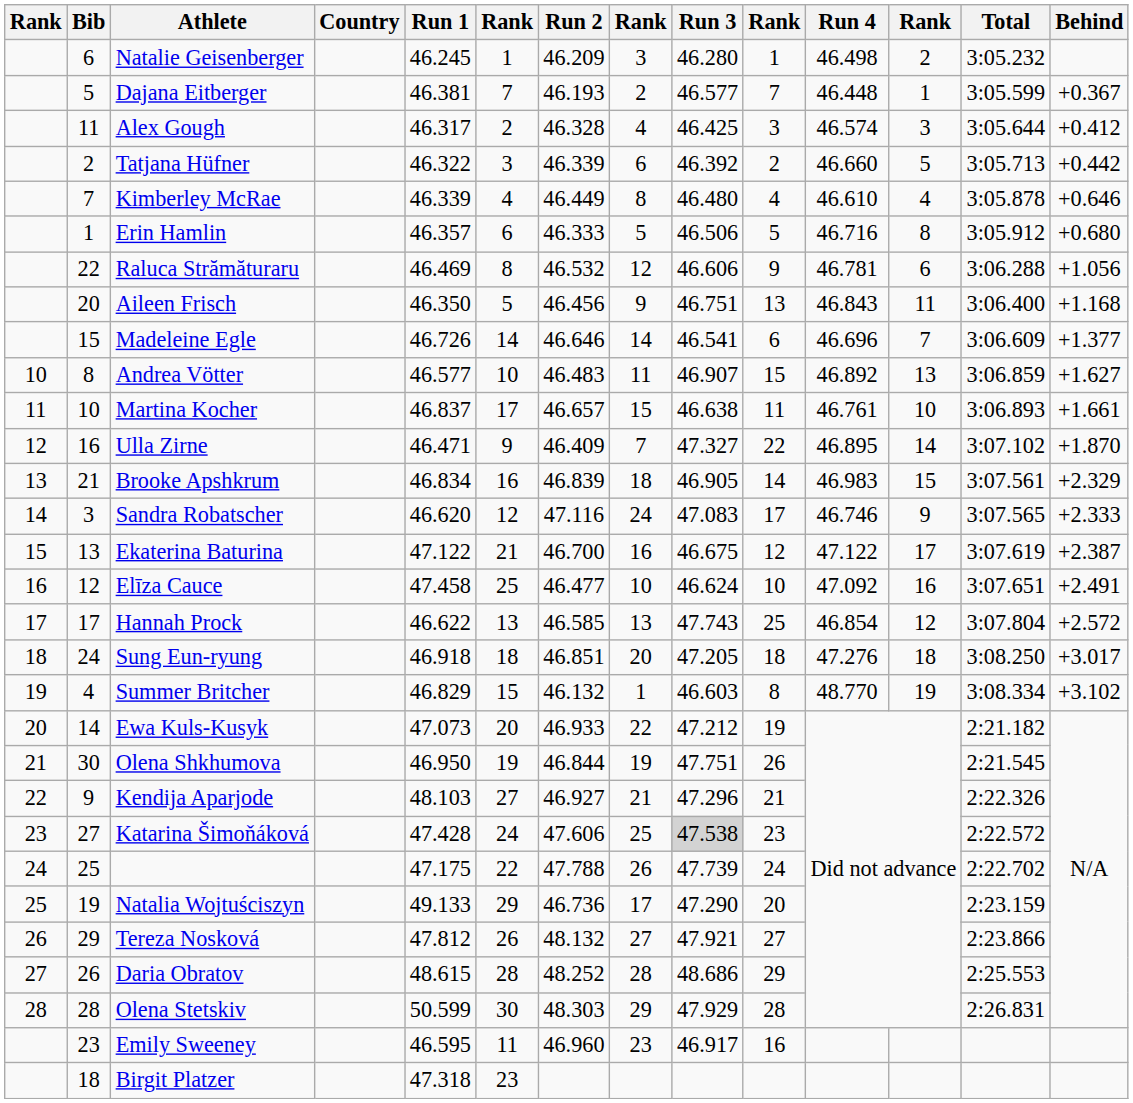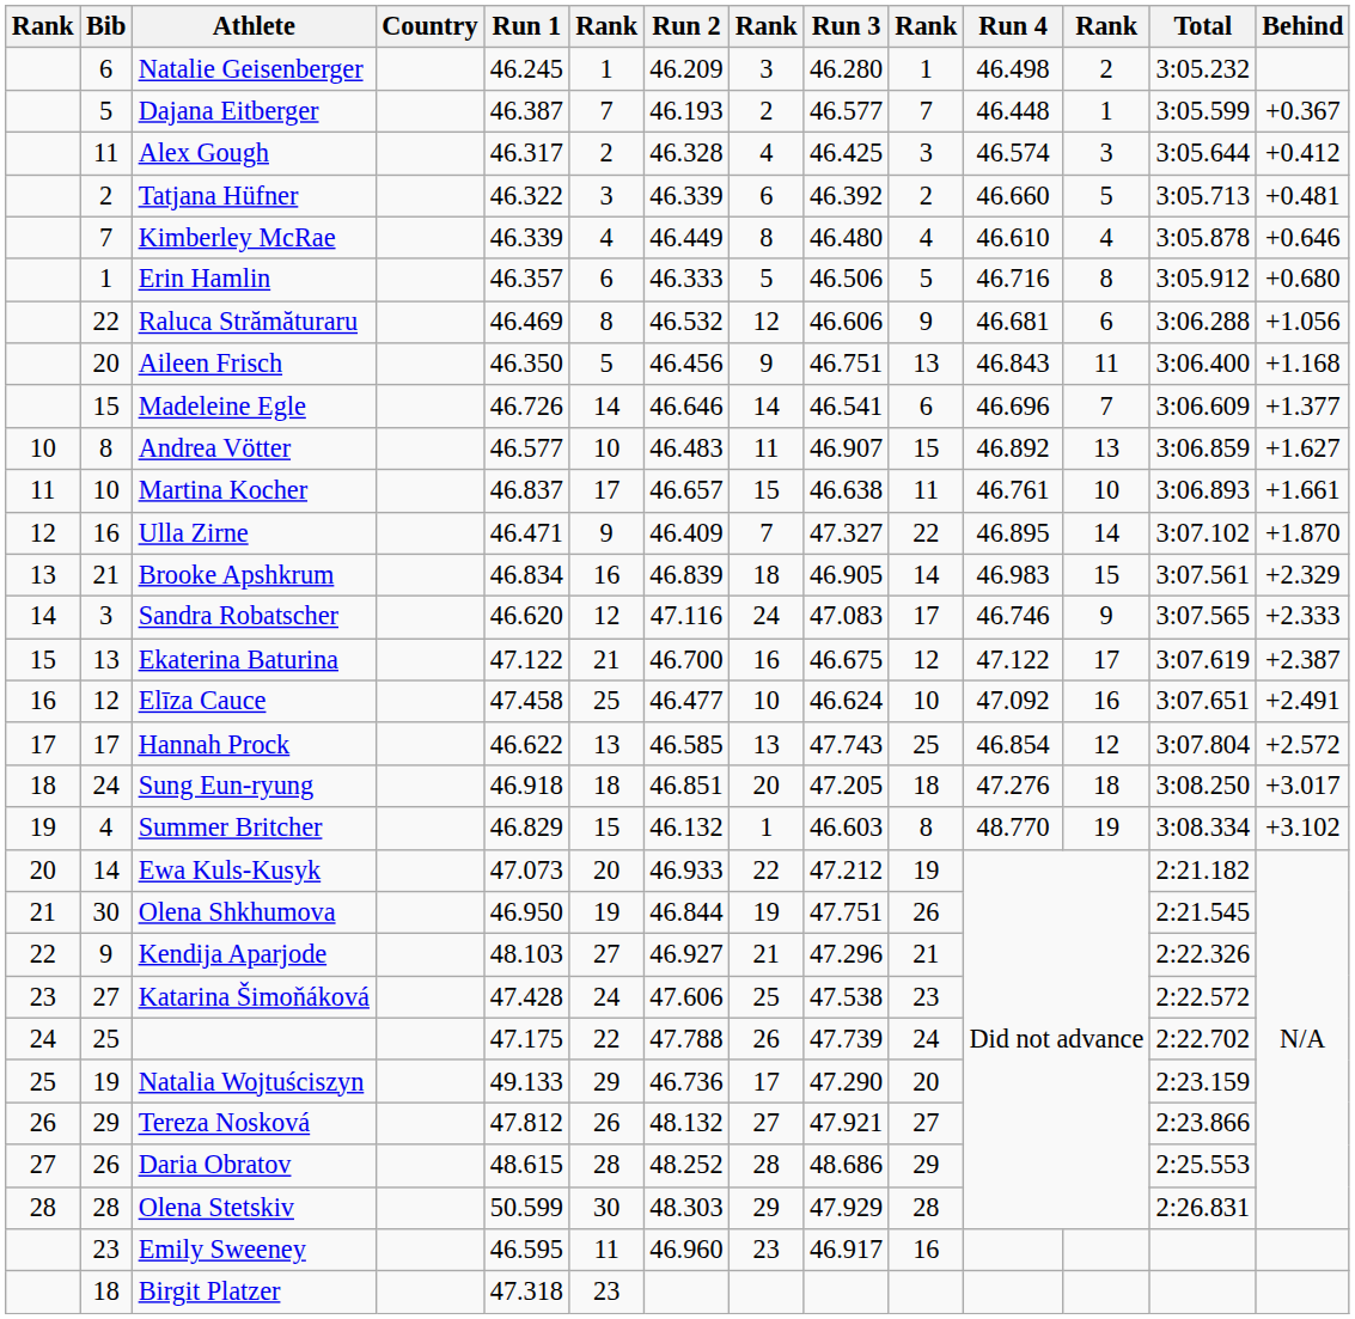Dajana Eitberger | Run 1: 46.381 -> 46.387
Tatjana Hüfner | Behind: +0.442 -> +0.481
Raluca Strămăturaru | Run 4: 46.781 -> 46.681
Katarina Šimoňáková | Run 3: lightgrey background -> no background
